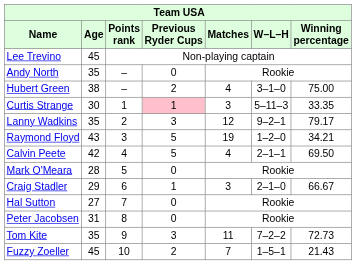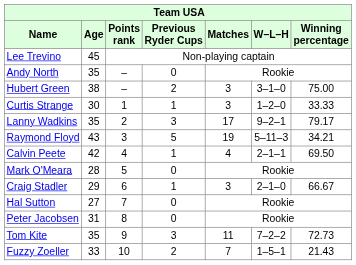Hubert Green | Matches: 4 -> 3
Curtis Strange | Previous Ryder Cups: pink background -> no background
Curtis Strange | W–L–H: 5–11–3 -> 1–2–0
Curtis Strange | Winning percentage: 33.35 -> 33.33
Lanny Wadkins | Matches: 12 -> 17
Raymond Floyd | W–L–H: 1–2–0 -> 5–11–3
Calvin Peete | Previous Ryder Cups: 5 -> 1
Fuzzy Zoeller | Age: 45 -> 33
